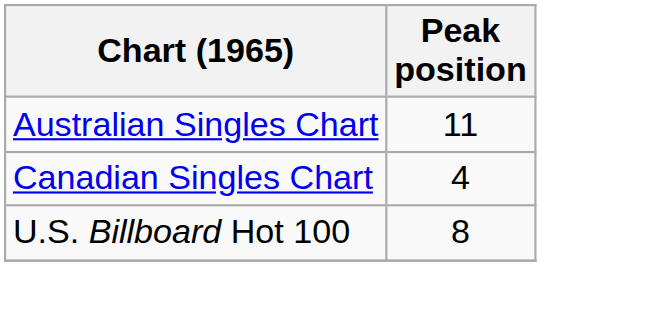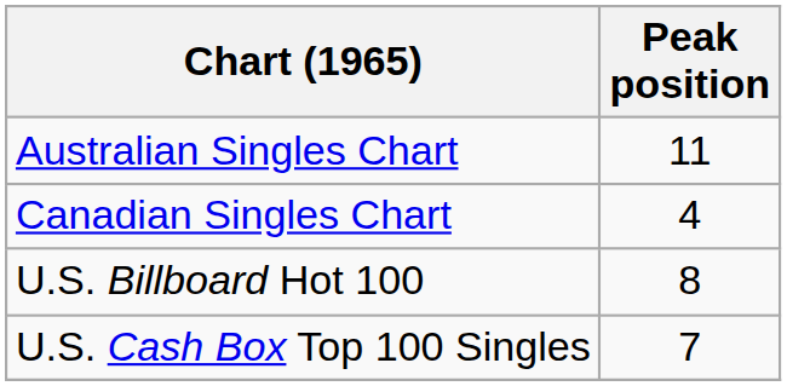+ row: U.S. Cash Box Top 100 Singles | 7
